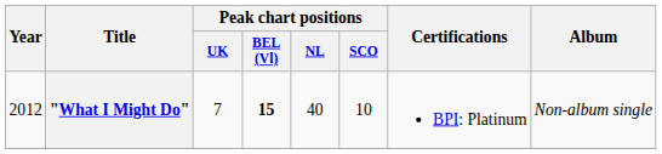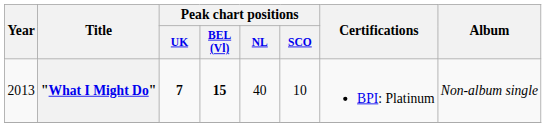"What I Might Do" | Year: 2012 -> 2013
"What I Might Do" | Peak chart positions / UK: normal -> bold
